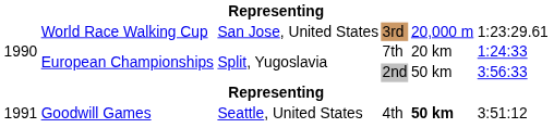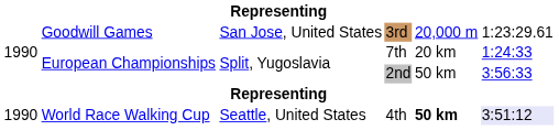3rd | column 2: World Race Walking Cup -> Goodwill Games
4th | column 1: 1991 -> 1990
4th | column 2: Goodwill Games -> World Race Walking Cup
4th | column 6: no background -> lavender background
